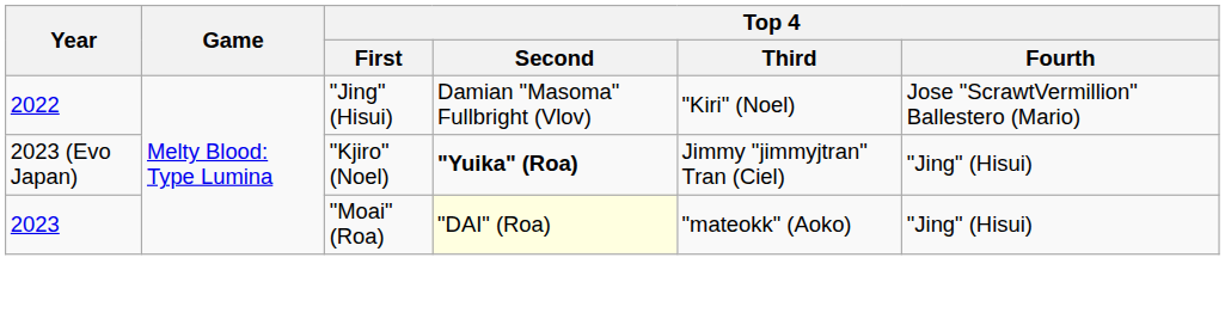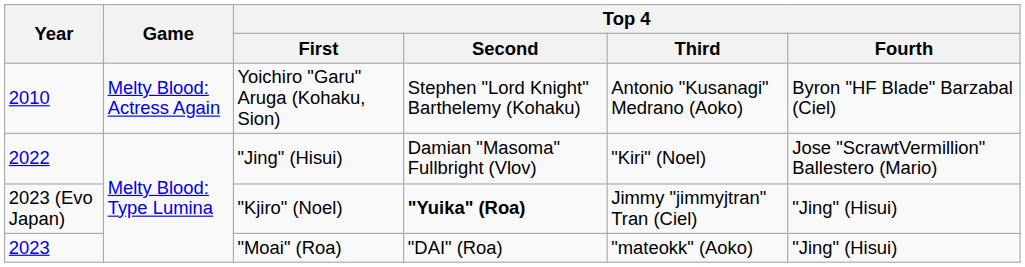+ row: 2010 | Melty Blood: Actress Again | Yoichiro "Garu" Aruga (Kohaku, Sion) | Stephen "Lord Knight" Barthelemy (Kohaku) | Antonio "Kusanagi" Medrano (Aoko) | Byron "HF Blade" Barzabal (Ciel)
"Moai" (Roa) | Top 4 / Second: lightyellow background -> no background
